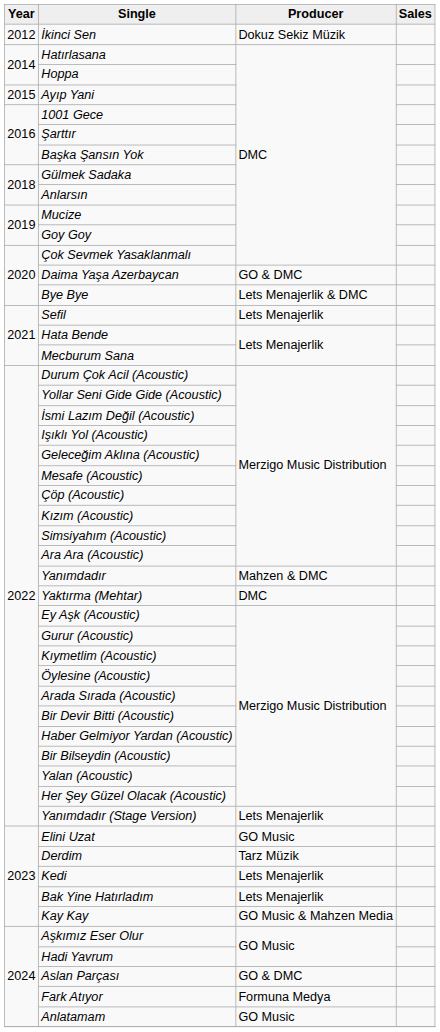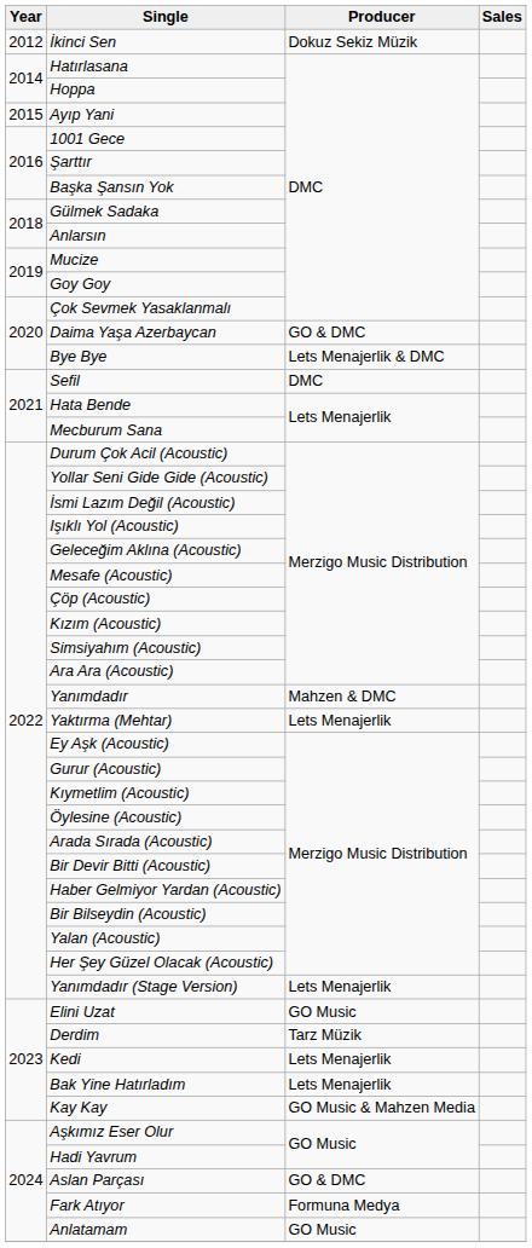Sefil | Producer: Lets Menajerlik -> DMC
Yaktırma (Mehtar) | Producer: DMC -> Lets Menajerlik
